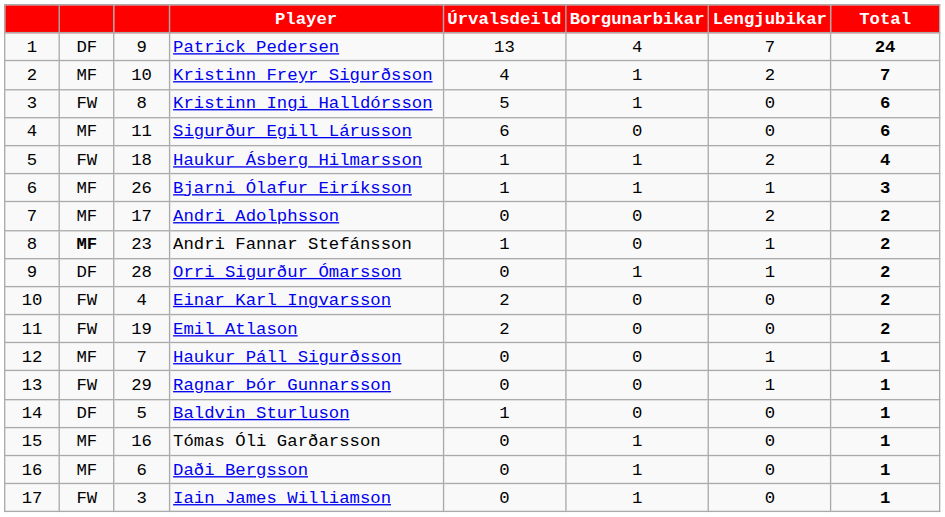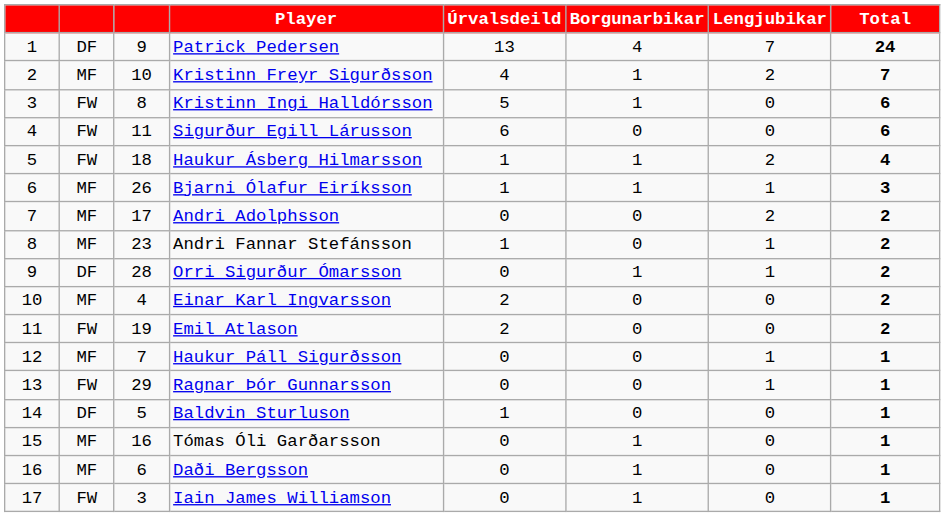Sigurður Egill Lárusson | column 2: MF -> FW
Andri Fannar Stefánsson | column 2: bold -> normal
Einar Karl Ingvarsson | column 2: FW -> MF
